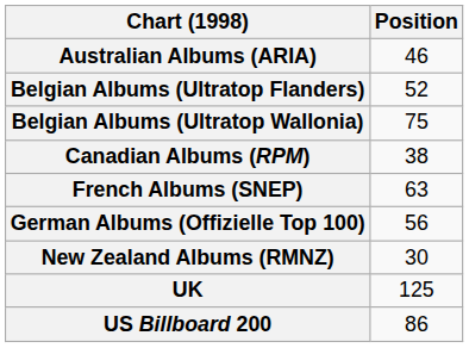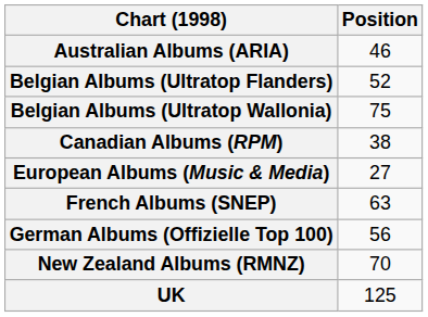+ row: European Albums (Music & Media) | 27
New Zealand Albums (RMNZ) | Position: 30 -> 70
- row: US Billboard 200 | 86
